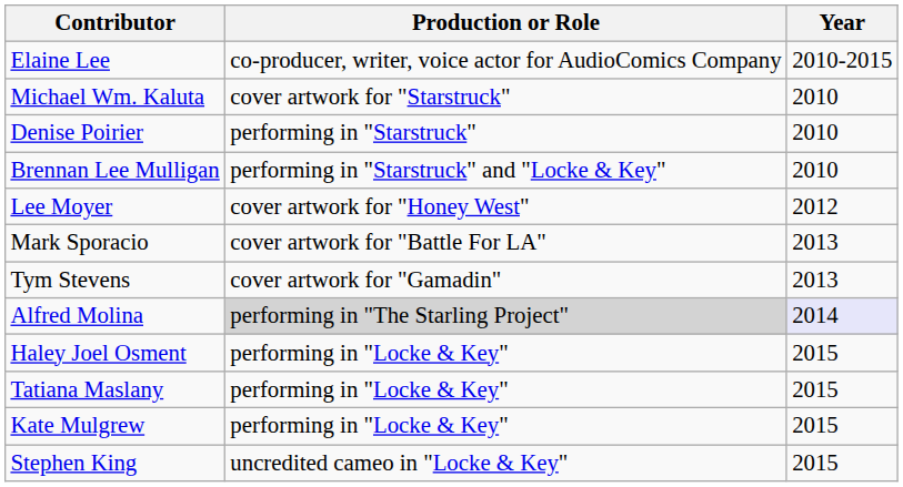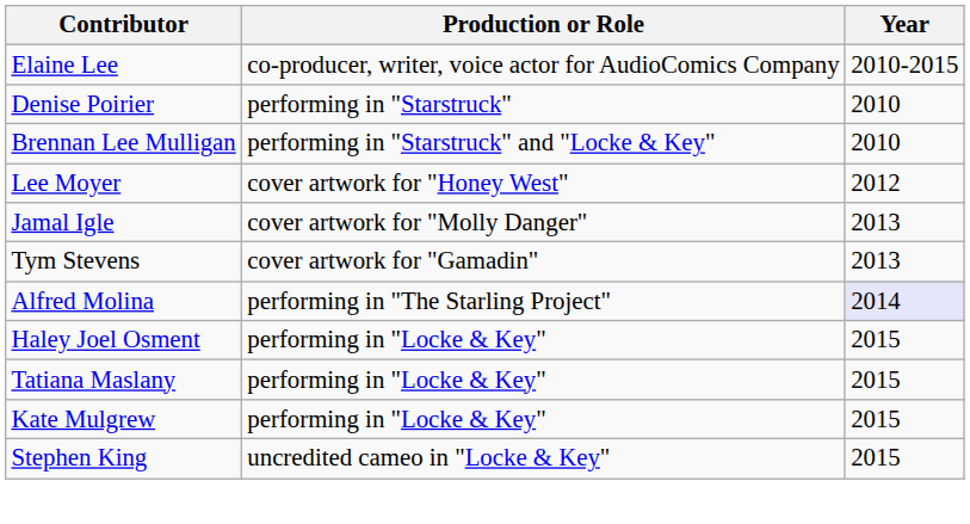- row: Michael Wm. Kaluta | cover artwork for "Starstruck" | 2010
- row: Mark Sporacio | cover artwork for "Battle For LA" | 2013
+ row: Jamal Igle | cover artwork for "Molly Danger" | 2013
Alfred Molina | Production or Role: lightgrey background -> no background
